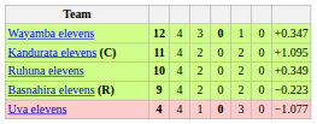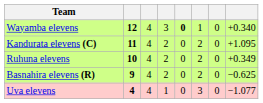Wayamba elevens | column 8: +0.347 -> +0.340
Basnahira elevens (R) | column 8: −0.223 -> −0.625
Uva elevens | column 5: bold -> normal
